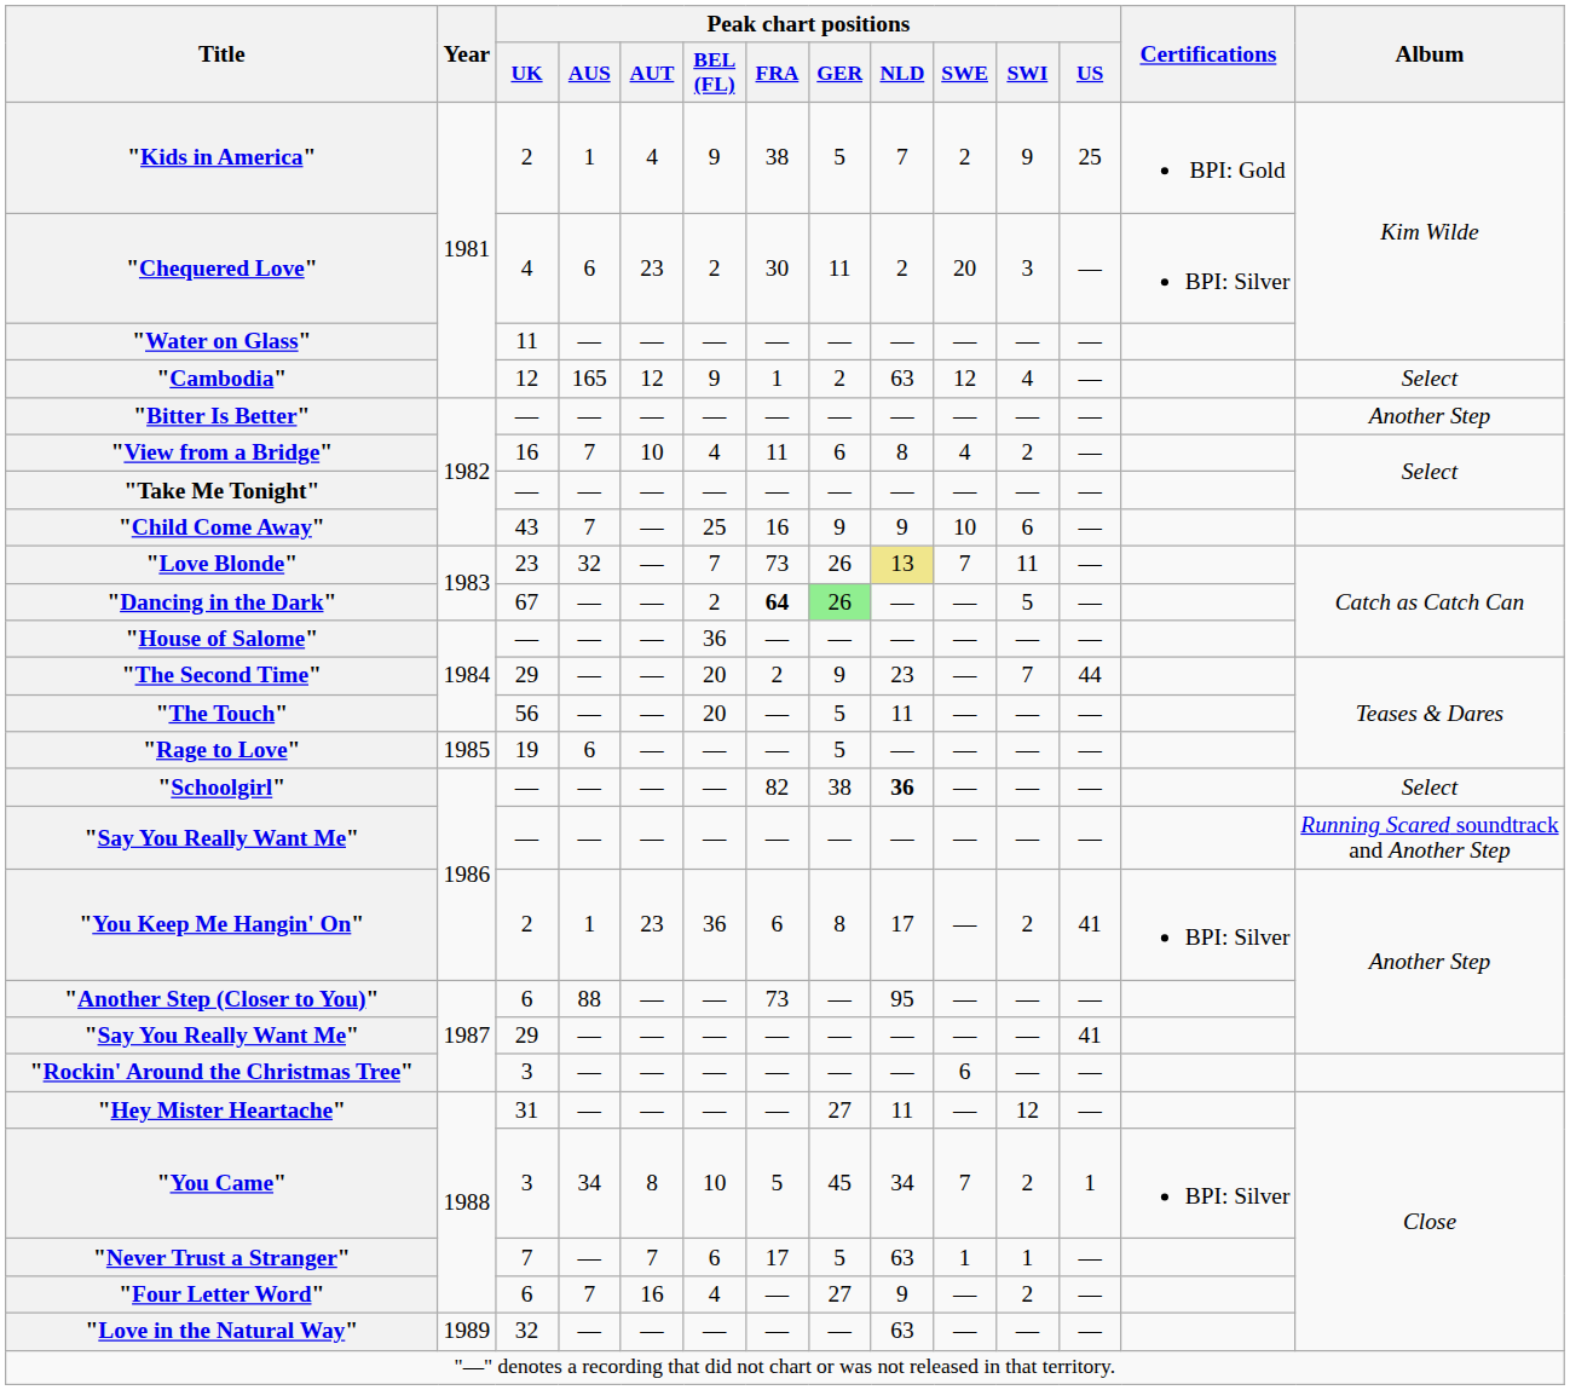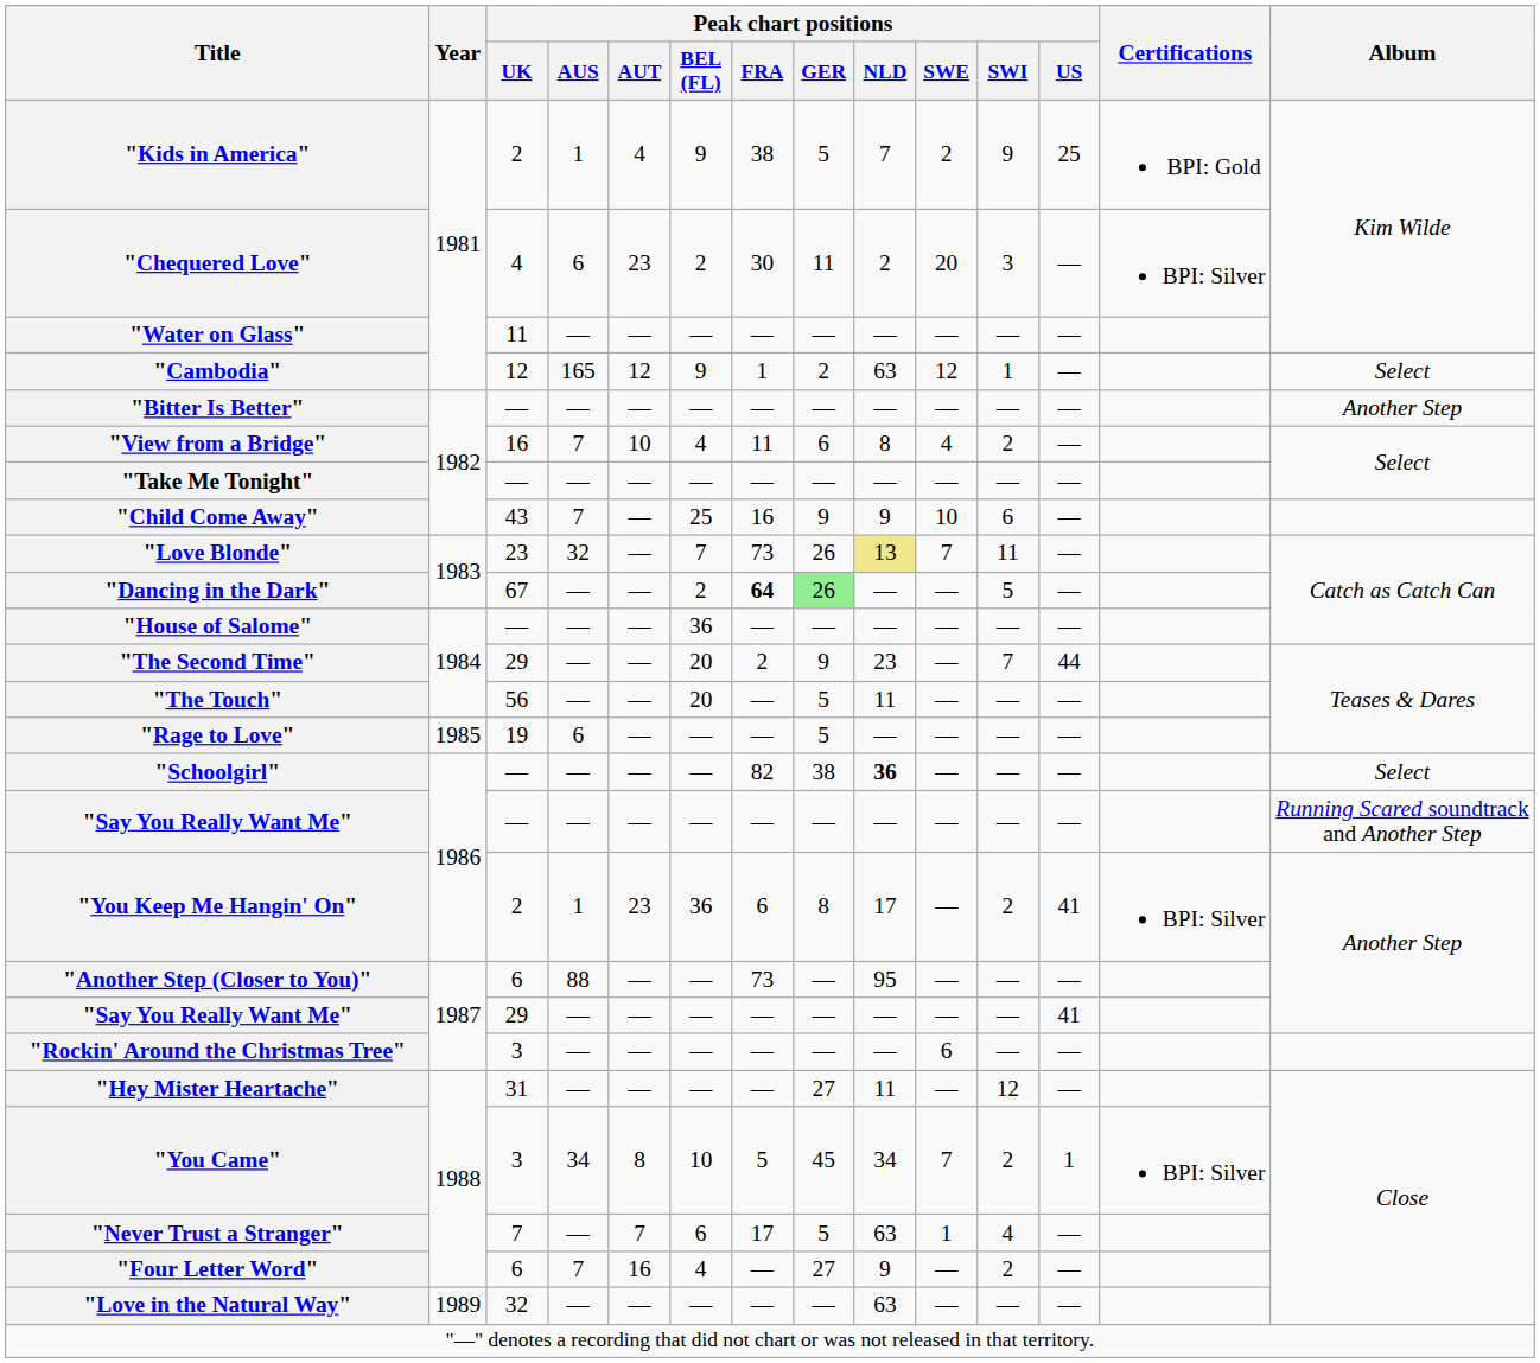"Cambodia" | Peak chart positions / SWI: 4 -> 1
"Never Trust a Stranger" | Peak chart positions / SWI: 1 -> 4
